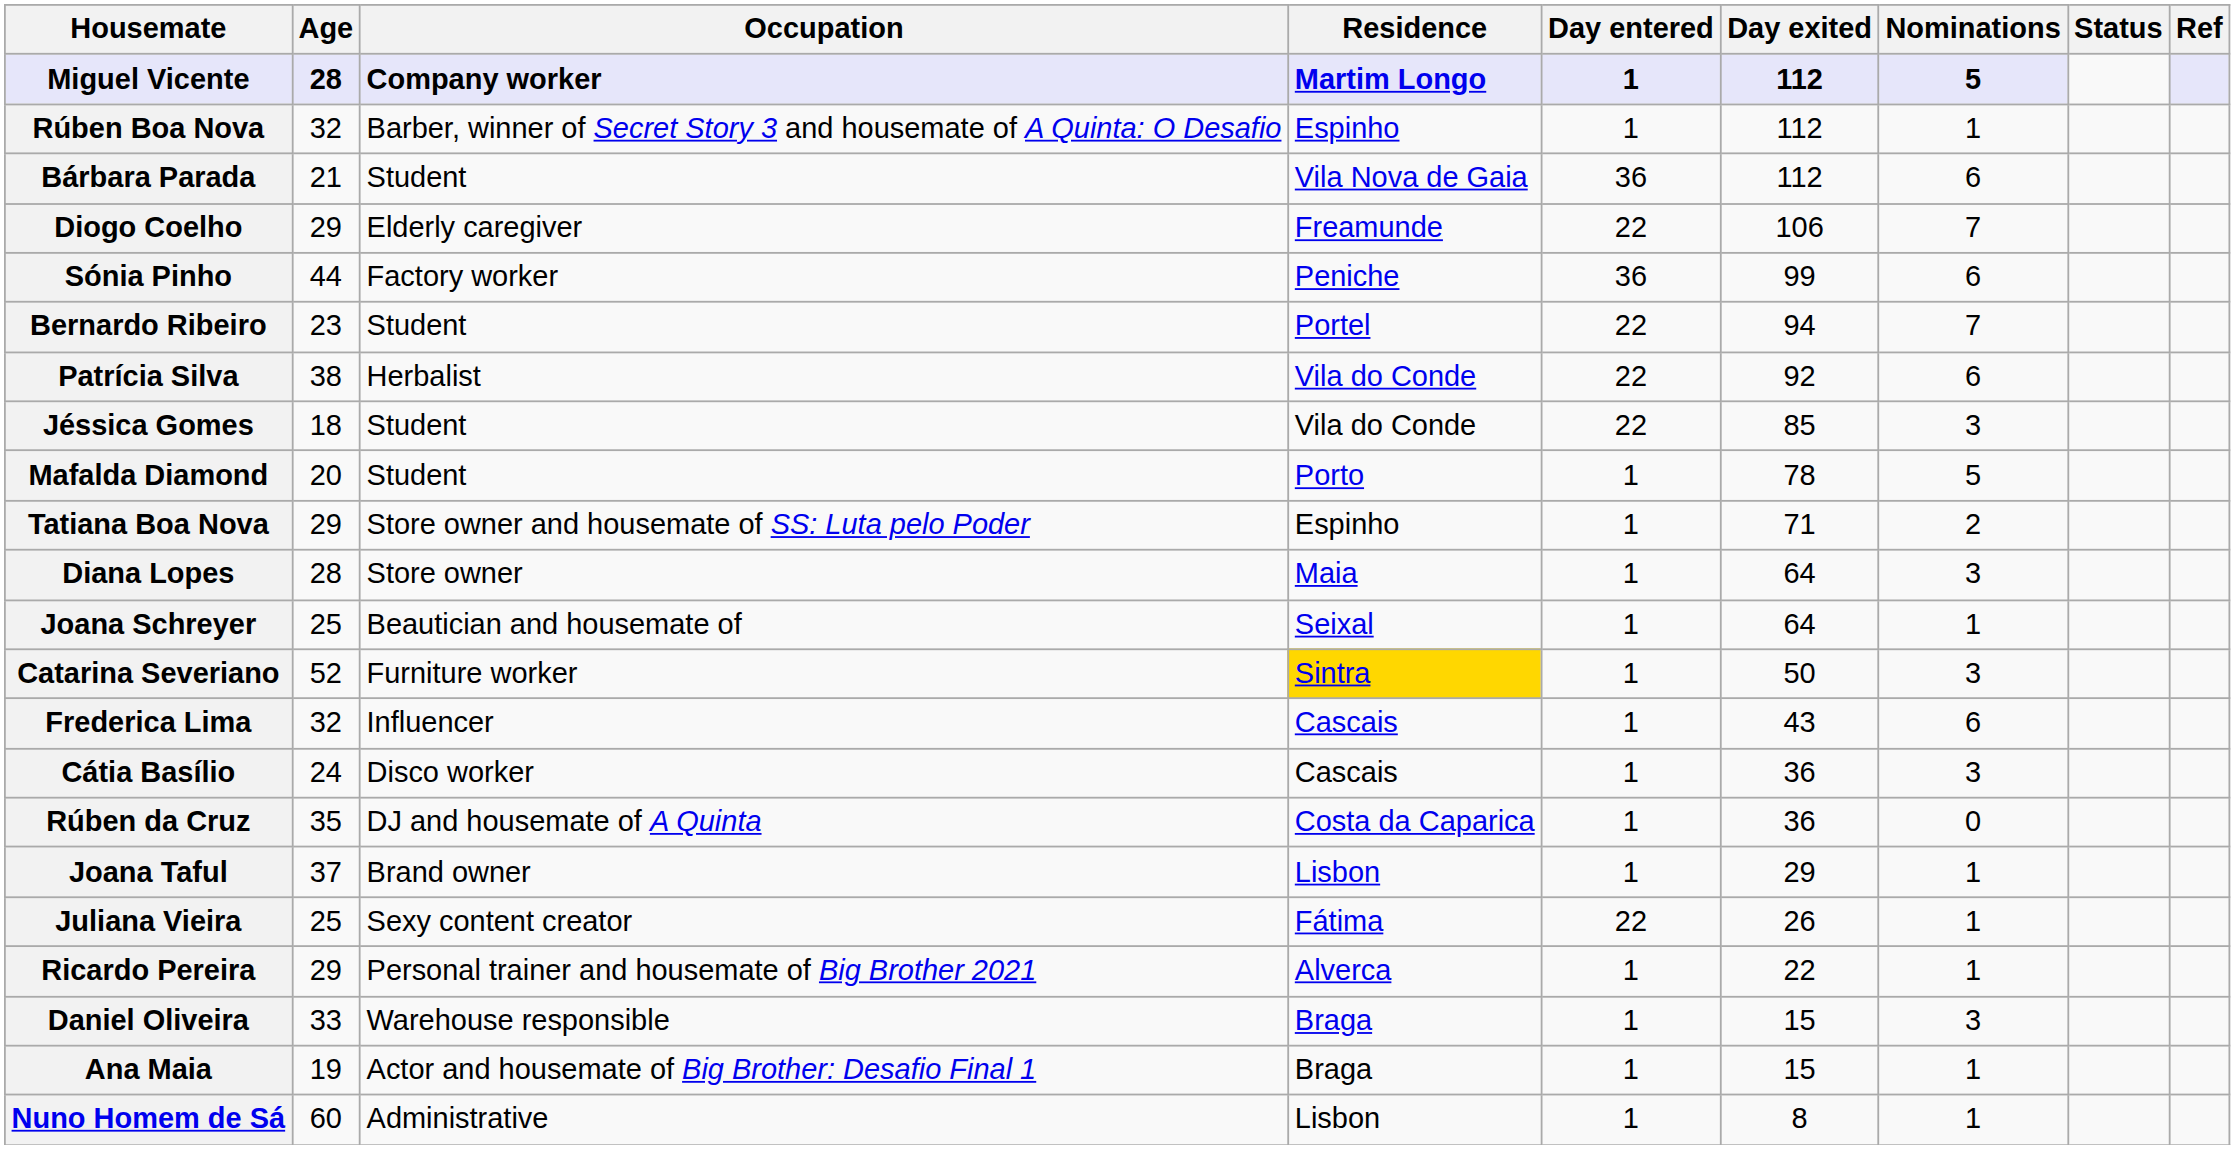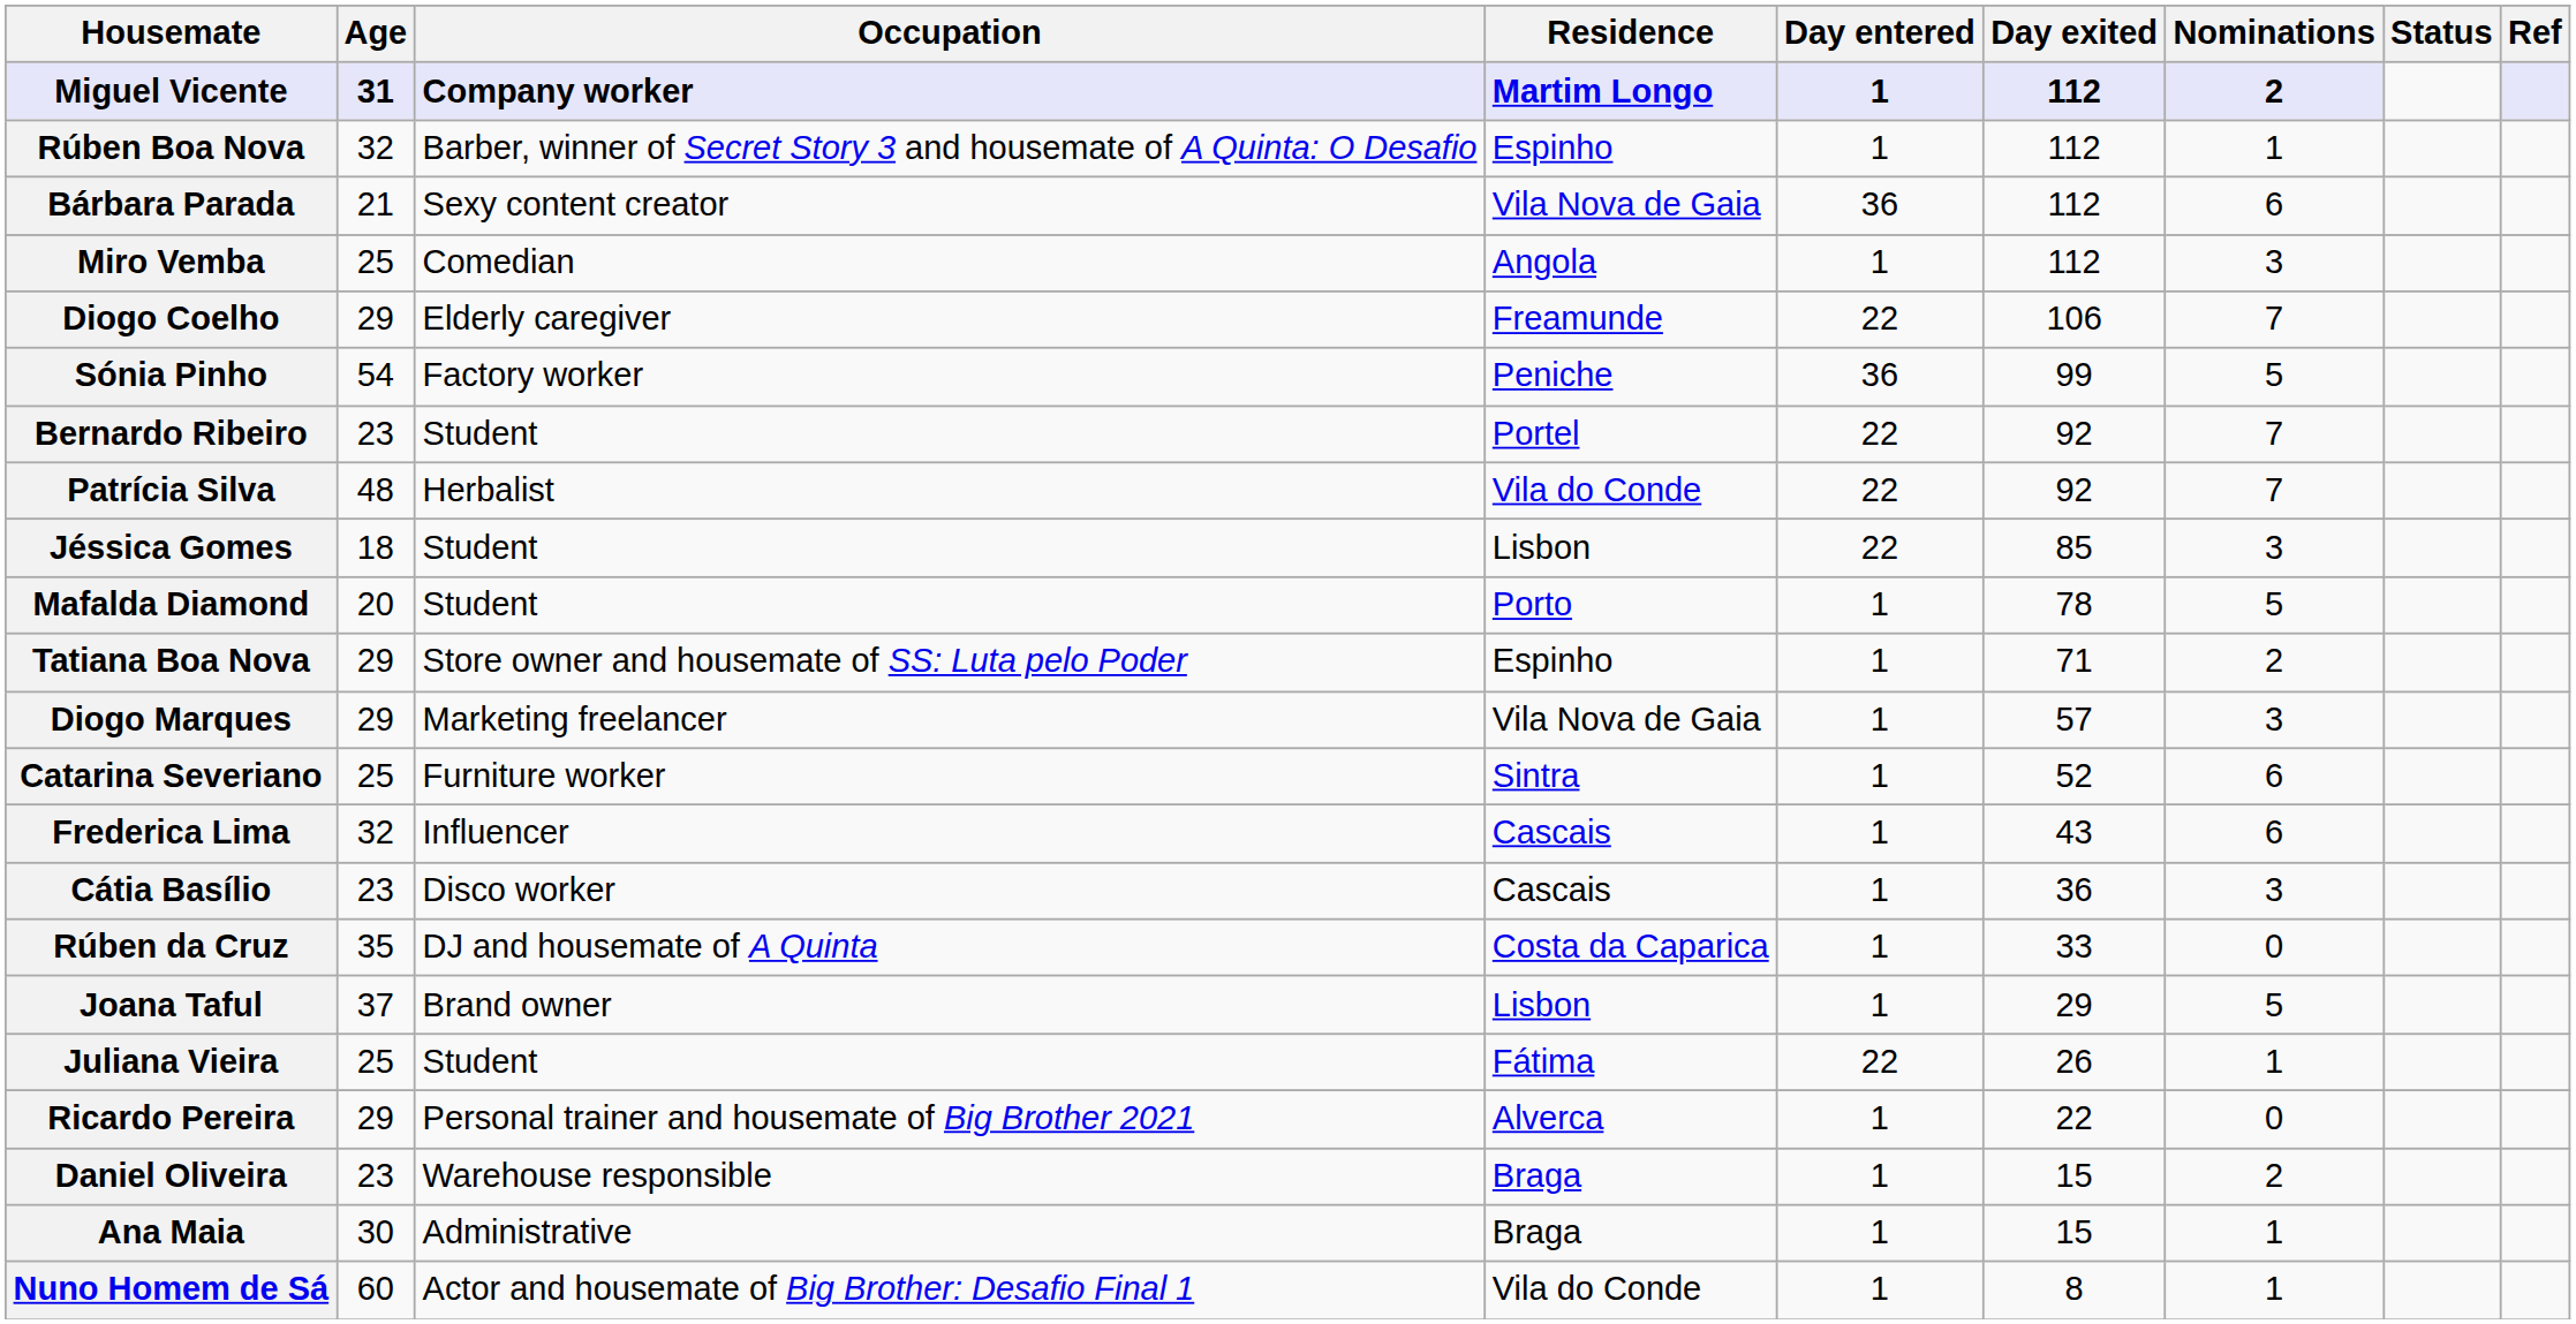Miguel Vicente | Age: 28 -> 31
Miguel Vicente | Nominations: 5 -> 2
Bárbara Parada | Occupation: Student -> Sexy content creator
+ row: Miro Vemba | 25 | Comedian | Angola | 1 | 112 | 3
Sónia Pinho | Age: 44 -> 54
Sónia Pinho | Nominations: 6 -> 5
Bernardo Ribeiro | Day exited: 94 -> 92
Patrícia Silva | Age: 38 -> 48
Patrícia Silva | Nominations: 6 -> 7
Jéssica Gomes | Residence: Vila do Conde -> Lisbon
- row: Diana Lopes | 28 | Store owner | Maia | 1 | 64 | 3
- row: Joana Schreyer | 25 | Beautician and housemate of | Seixal | 1 | 64 | 1
+ row: Diogo Marques | 29 | Marketing freelancer | Vila Nova de Gaia | 1 | 57 | 3
Catarina Severiano | Age: 52 -> 25
Catarina Severiano | Residence: gold background -> no background
Catarina Severiano | Day exited: 50 -> 52
Catarina Severiano | Nominations: 3 -> 6
Cátia Basílio | Age: 24 -> 23
Rúben da Cruz | Day exited: 36 -> 33
Joana Taful | Nominations: 1 -> 5
Juliana Vieira | Occupation: Sexy content creator -> Student
Ricardo Pereira | Nominations: 1 -> 0
Daniel Oliveira | Age: 33 -> 23
Daniel Oliveira | Nominations: 3 -> 2
Ana Maia | Age: 19 -> 30
Ana Maia | Occupation: Actor and housemate of Big Brother: Desafio Final 1 -> Administrative
Nuno Homem de Sá | Occupation: Administrative -> Actor and housemate of Big Brother: Desafio Final 1
Nuno Homem de Sá | Residence: Lisbon -> Vila do Conde
